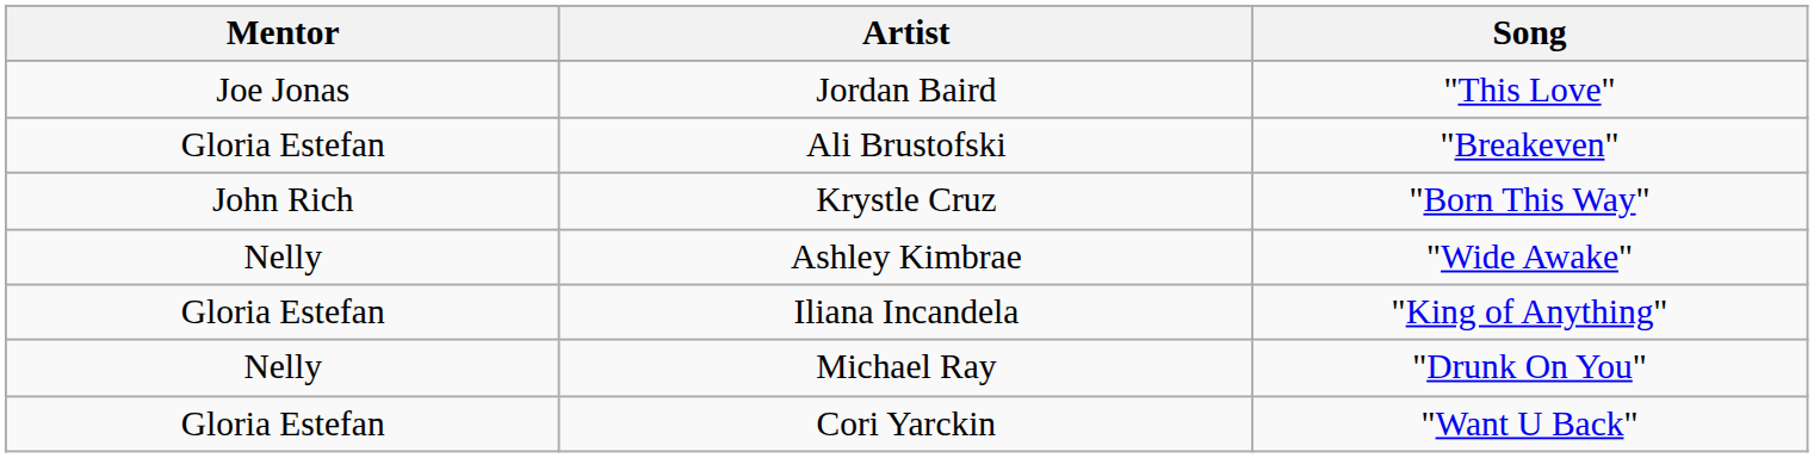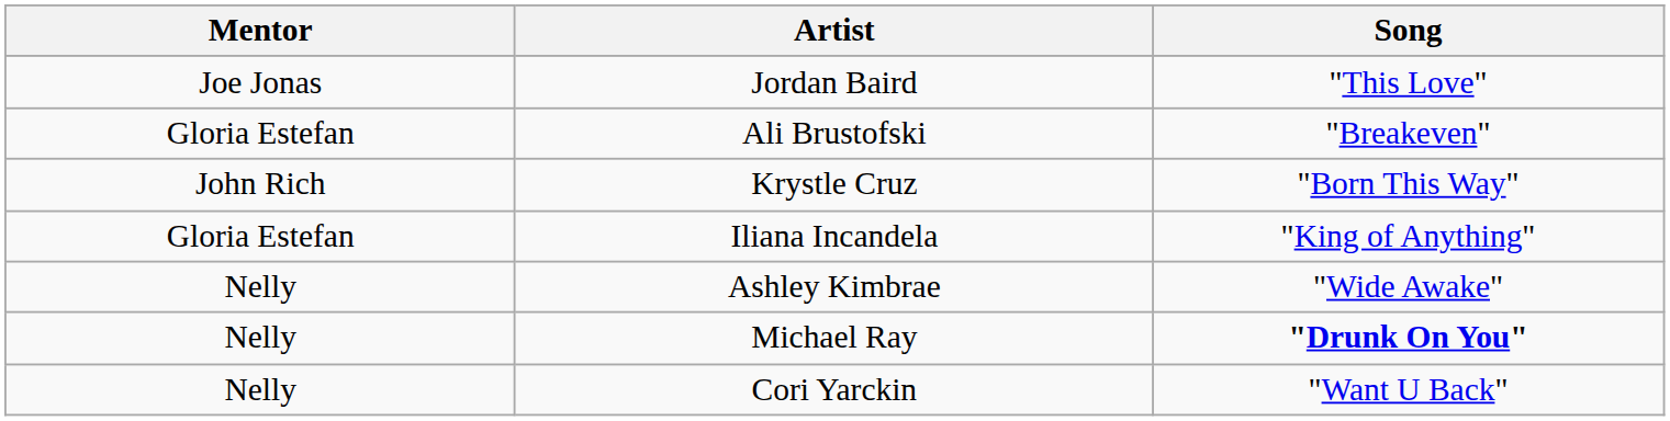rows swapped: Iliana Incandela <-> Ashley Kimbrae
Michael Ray | Song: normal -> bold
Cori Yarckin | Mentor: Gloria Estefan -> Nelly
